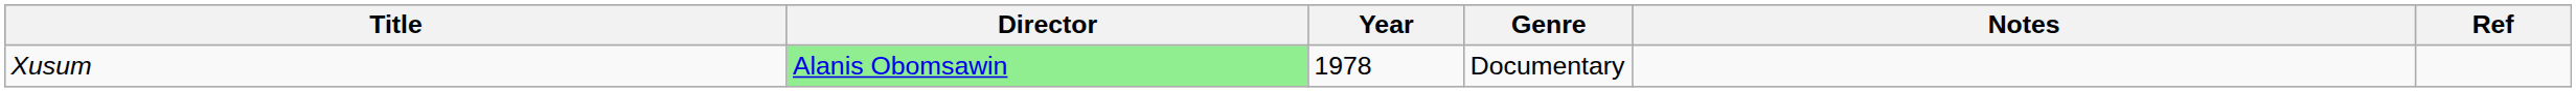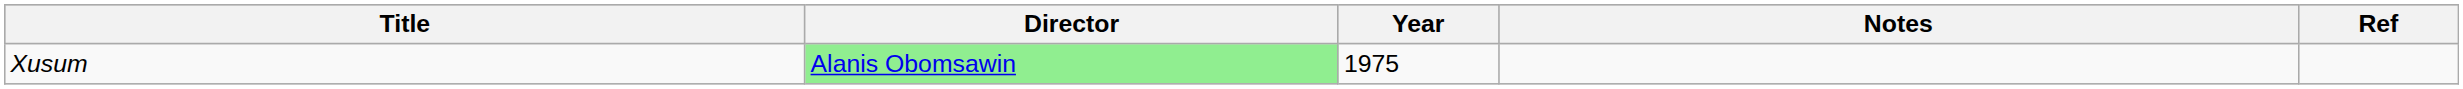- column: Genre | Documentary
Xusum | Year: 1978 -> 1975
